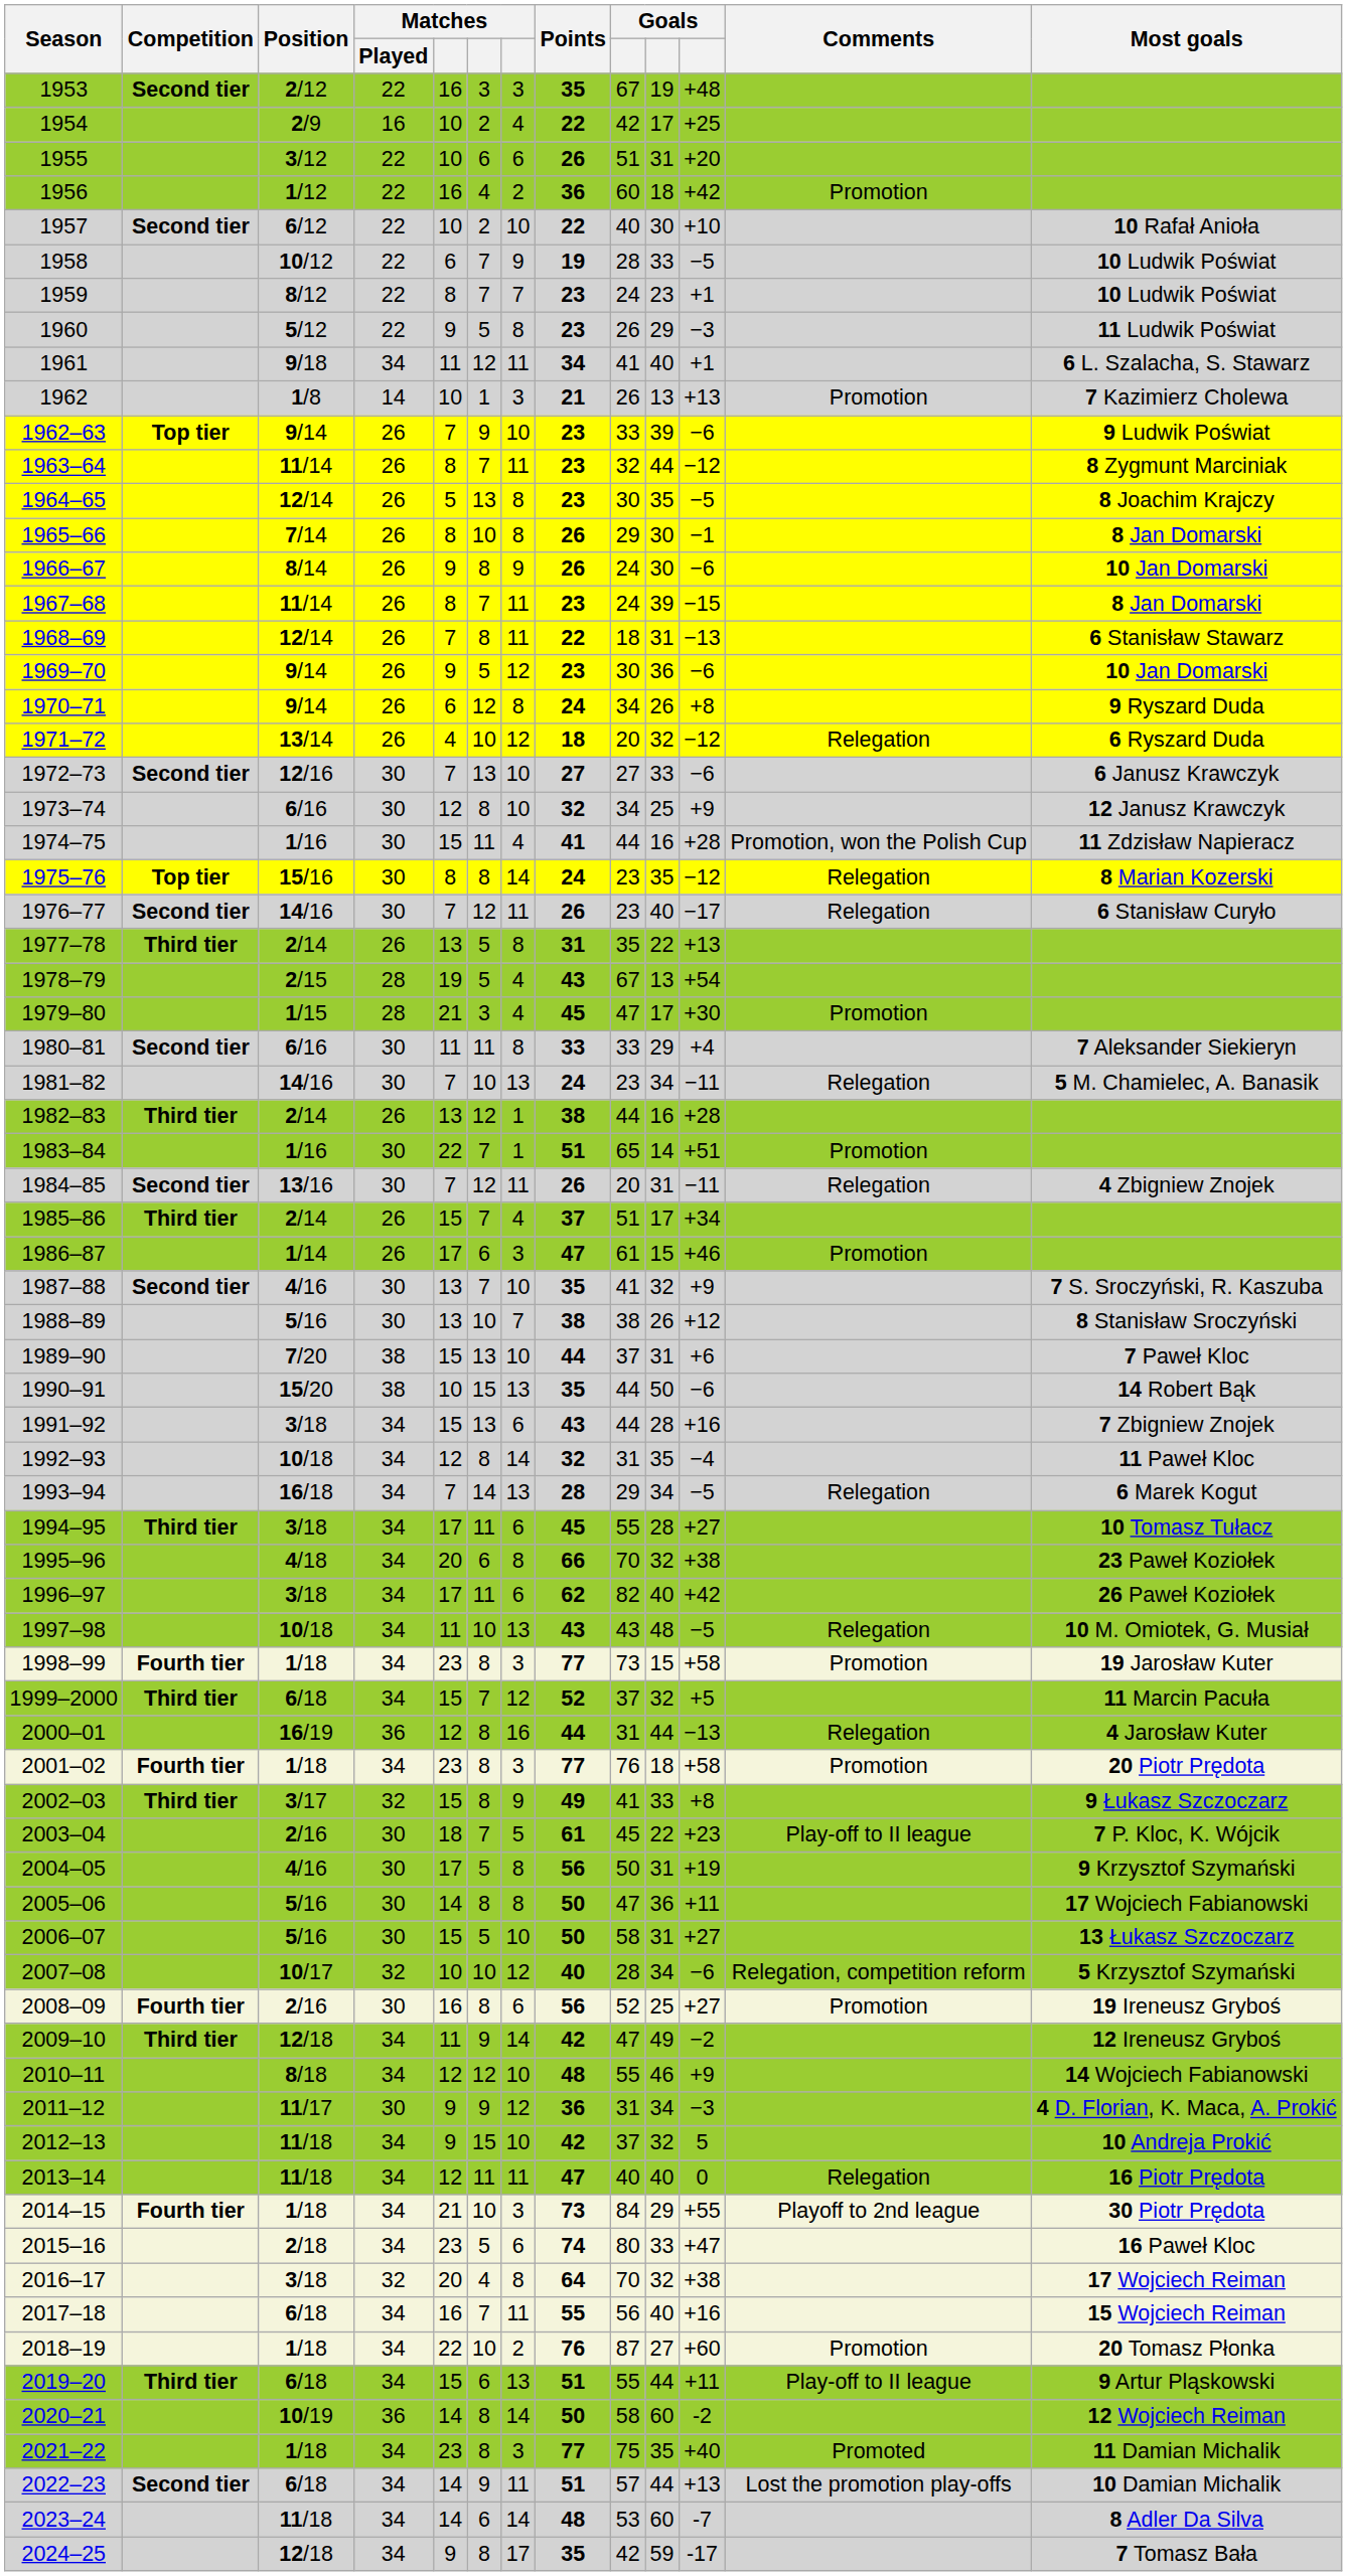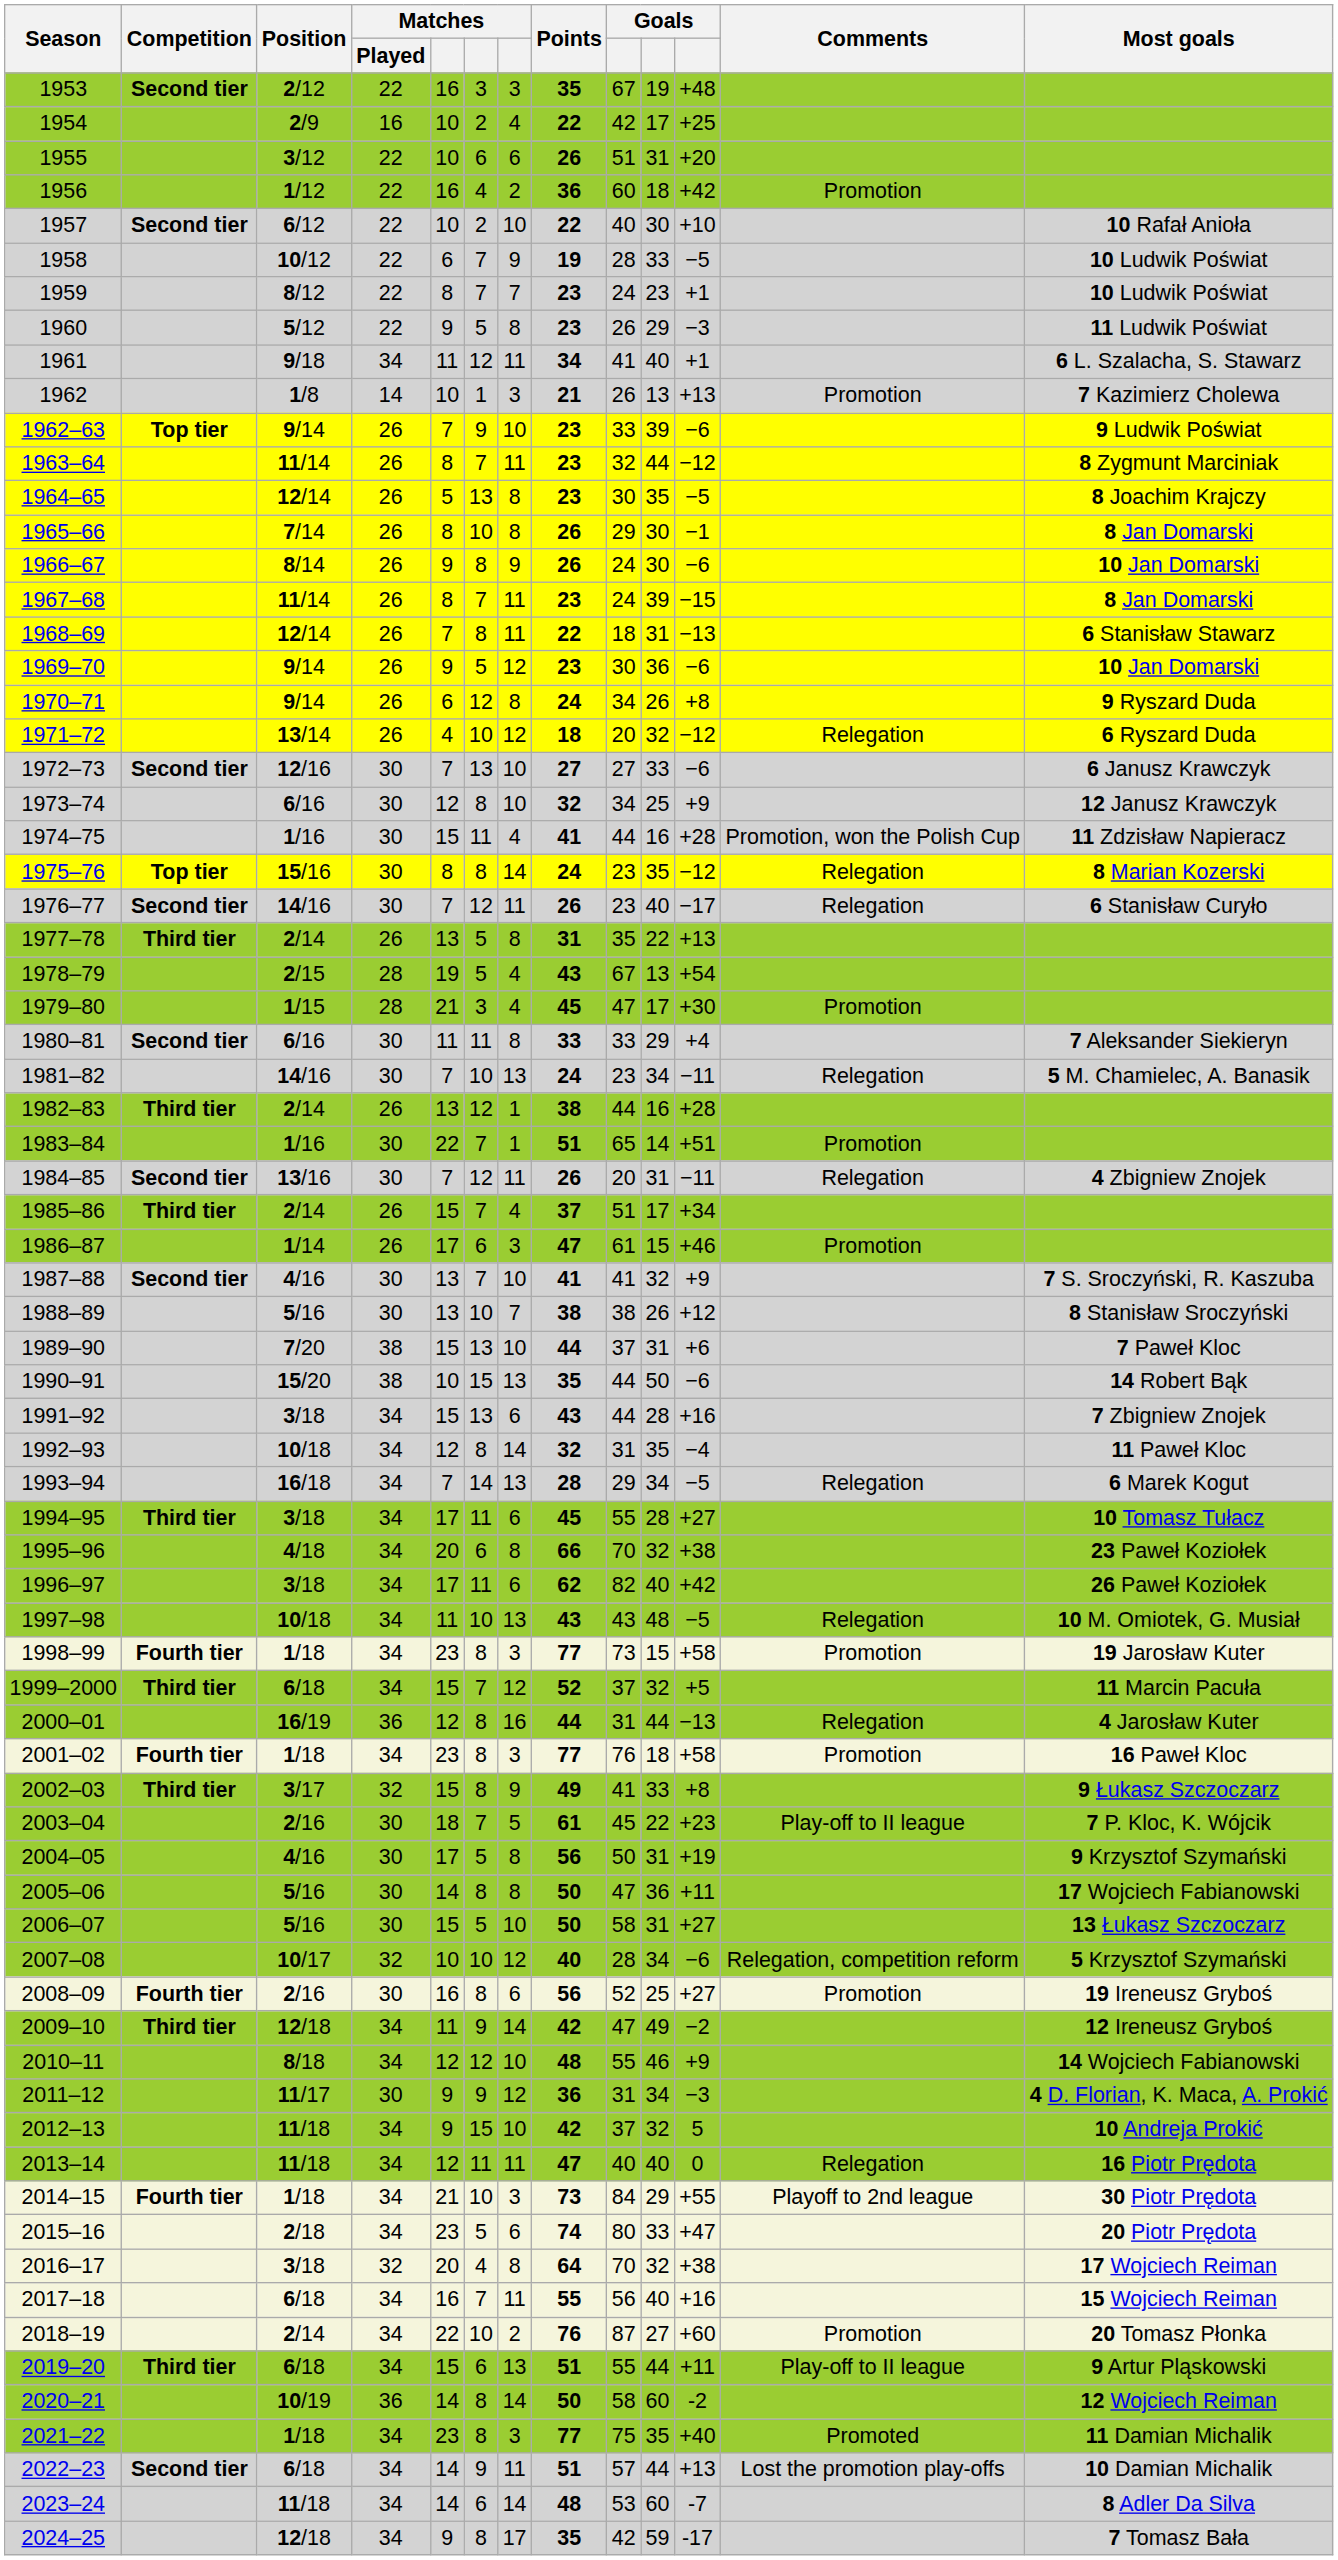1987–88 | Points: 35 -> 41
2001–02 | Most goals: 20 Piotr Prędota -> 16 Paweł Kloc
2015–16 | Most goals: 16 Paweł Kloc -> 20 Piotr Prędota
2018–19 | Position: 1/18 -> 2/14
